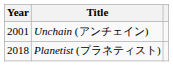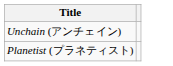- column: Year | 2001 | 2018
